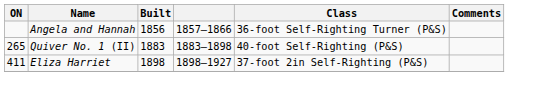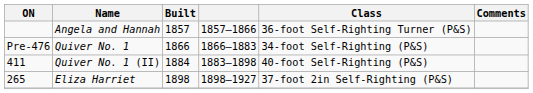Angela and Hannah | Built: 1856 -> 1857
+ row: Pre-476 | Quiver No. 1 | 1866 | 1866–1883 | 34-foot Self-Righting (P&S)
Quiver No. 1 (II) | ON: 265 -> 411
Quiver No. 1 (II) | Built: 1883 -> 1884
Eliza Harriet | ON: 411 -> 265
